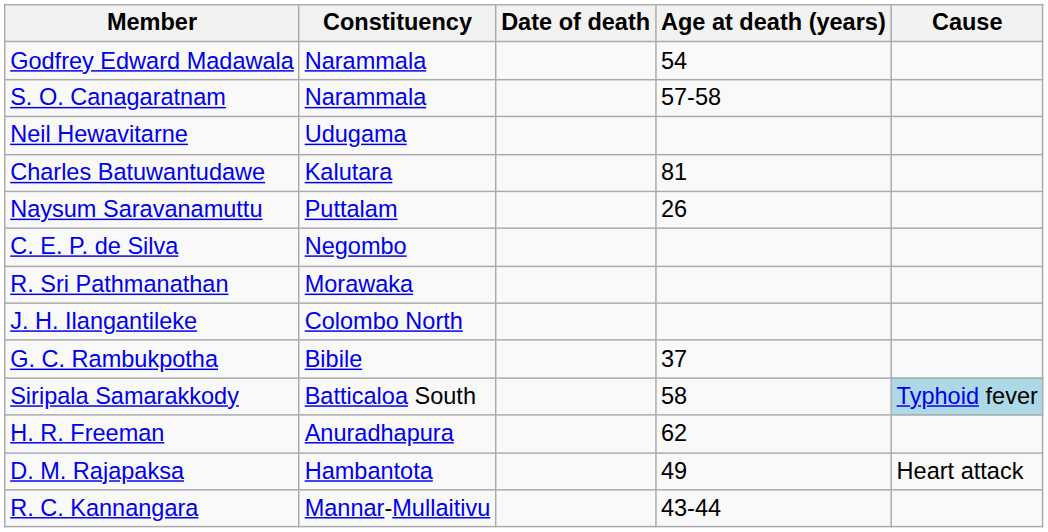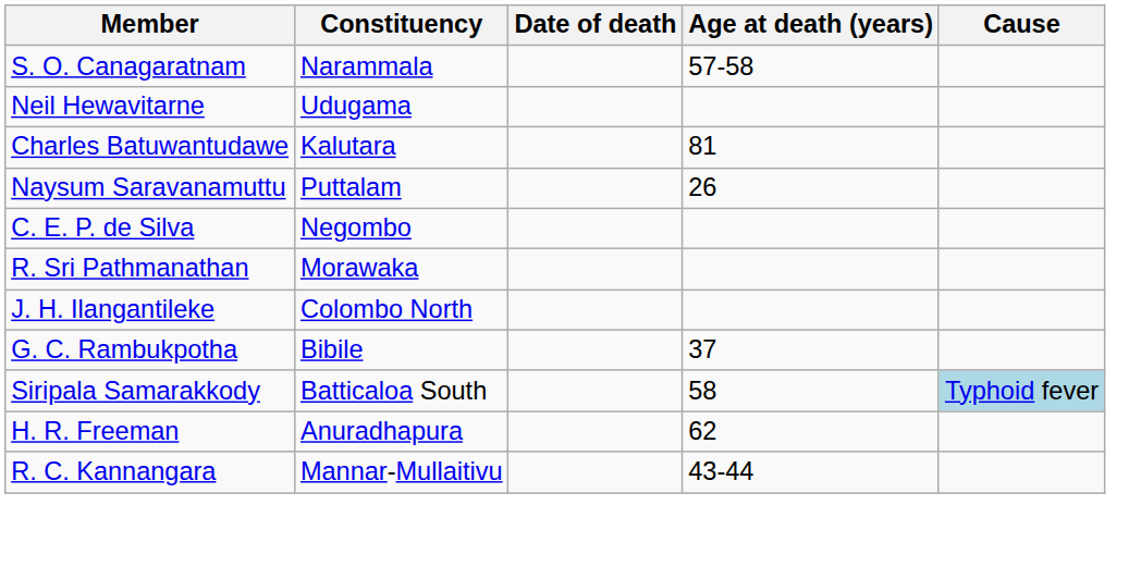- row: Godfrey Edward Madawala | Narammala | 54
- row: D. M. Rajapaksa | Hambantota | 49 | Heart attack
